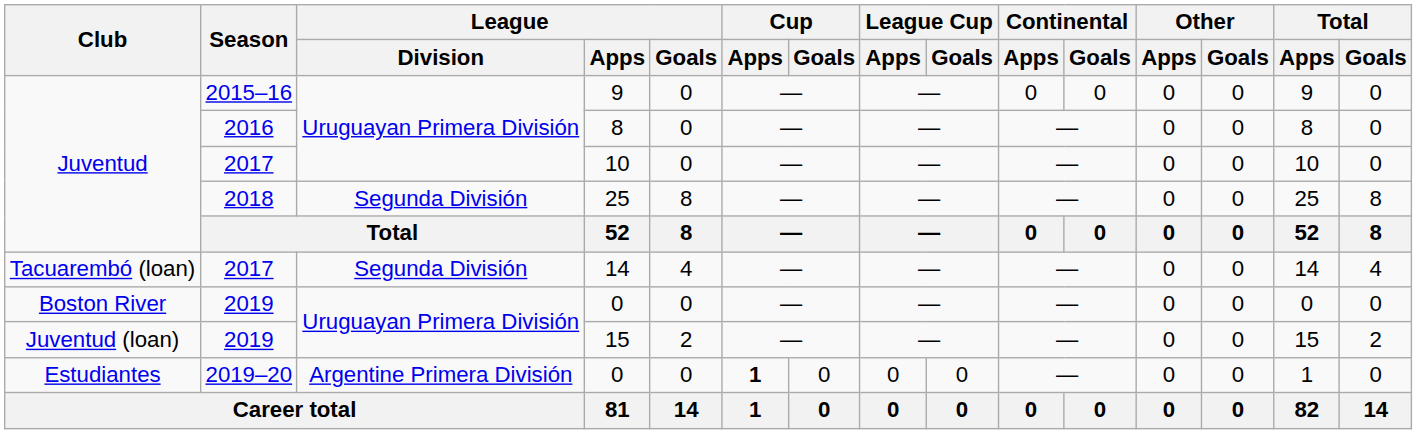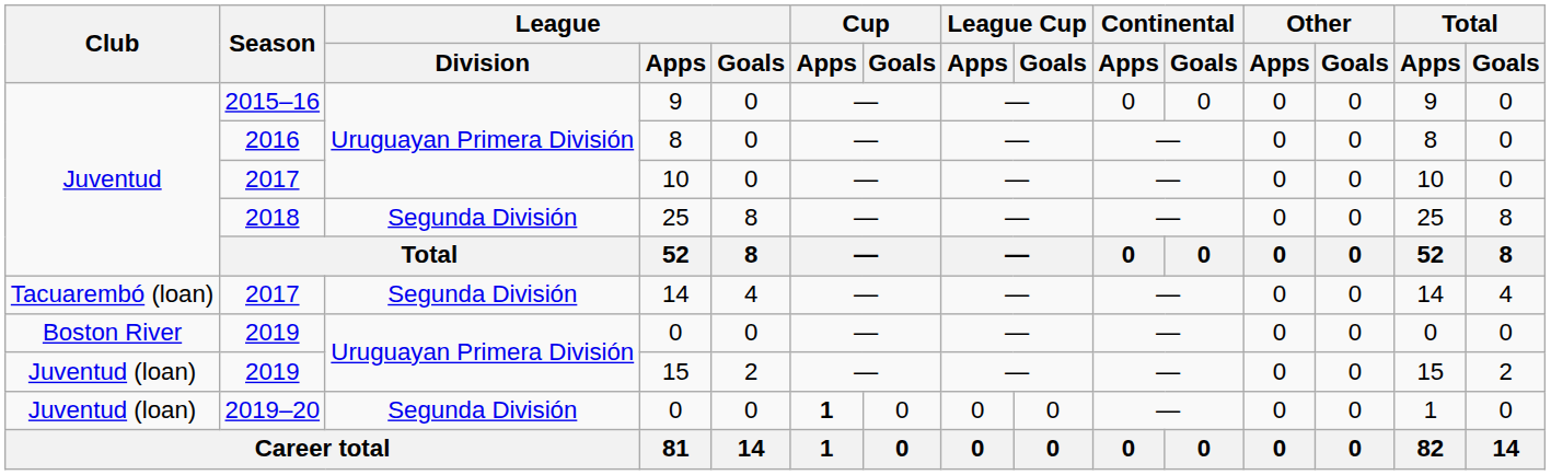2019–20 / 0 | Club: Estudiantes -> Juventud (loan)
2019–20 / 0 | League / Division: Argentine Primera División -> Segunda División
